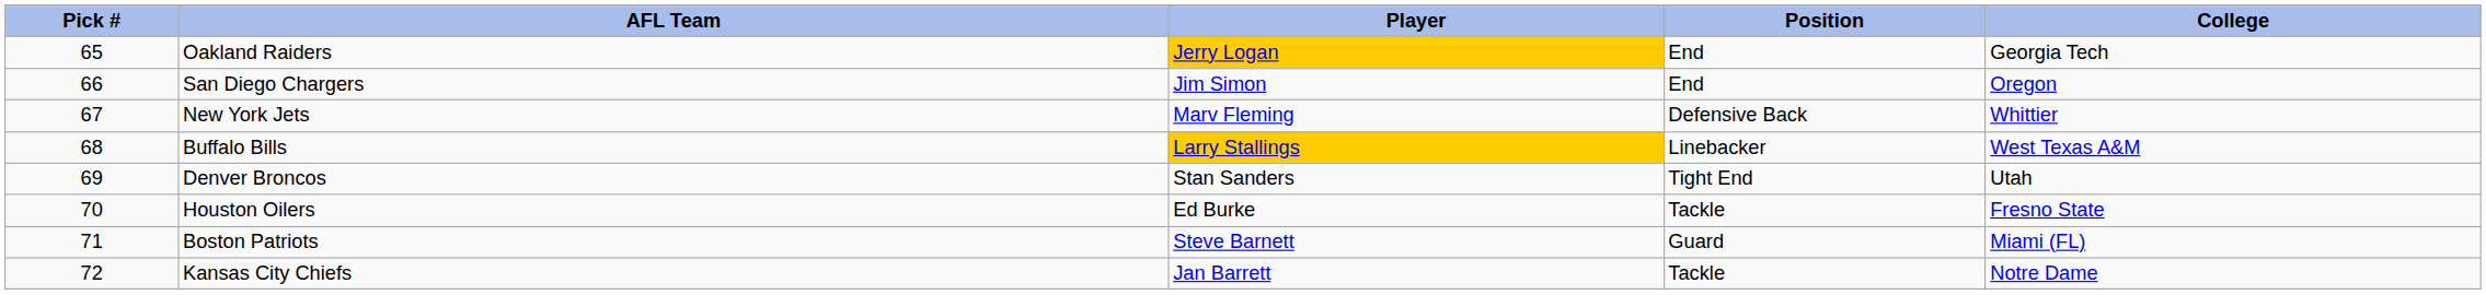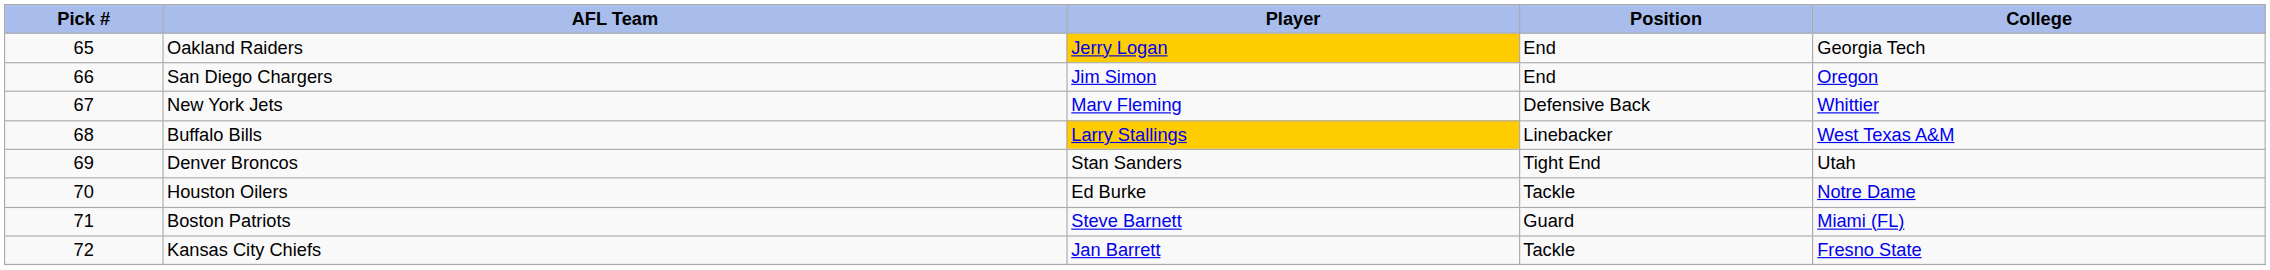Houston Oilers | College: Fresno State -> Notre Dame
Kansas City Chiefs | College: Notre Dame -> Fresno State
